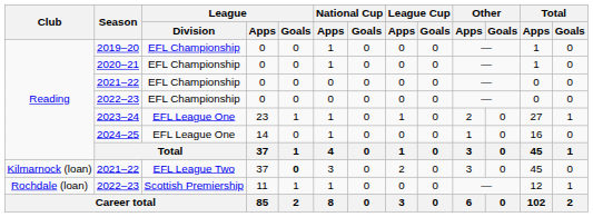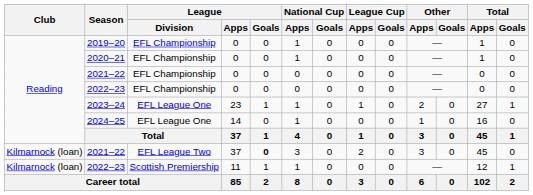2022–23 / 11 | Club: Rochdale (loan) -> Kilmarnock (loan)
